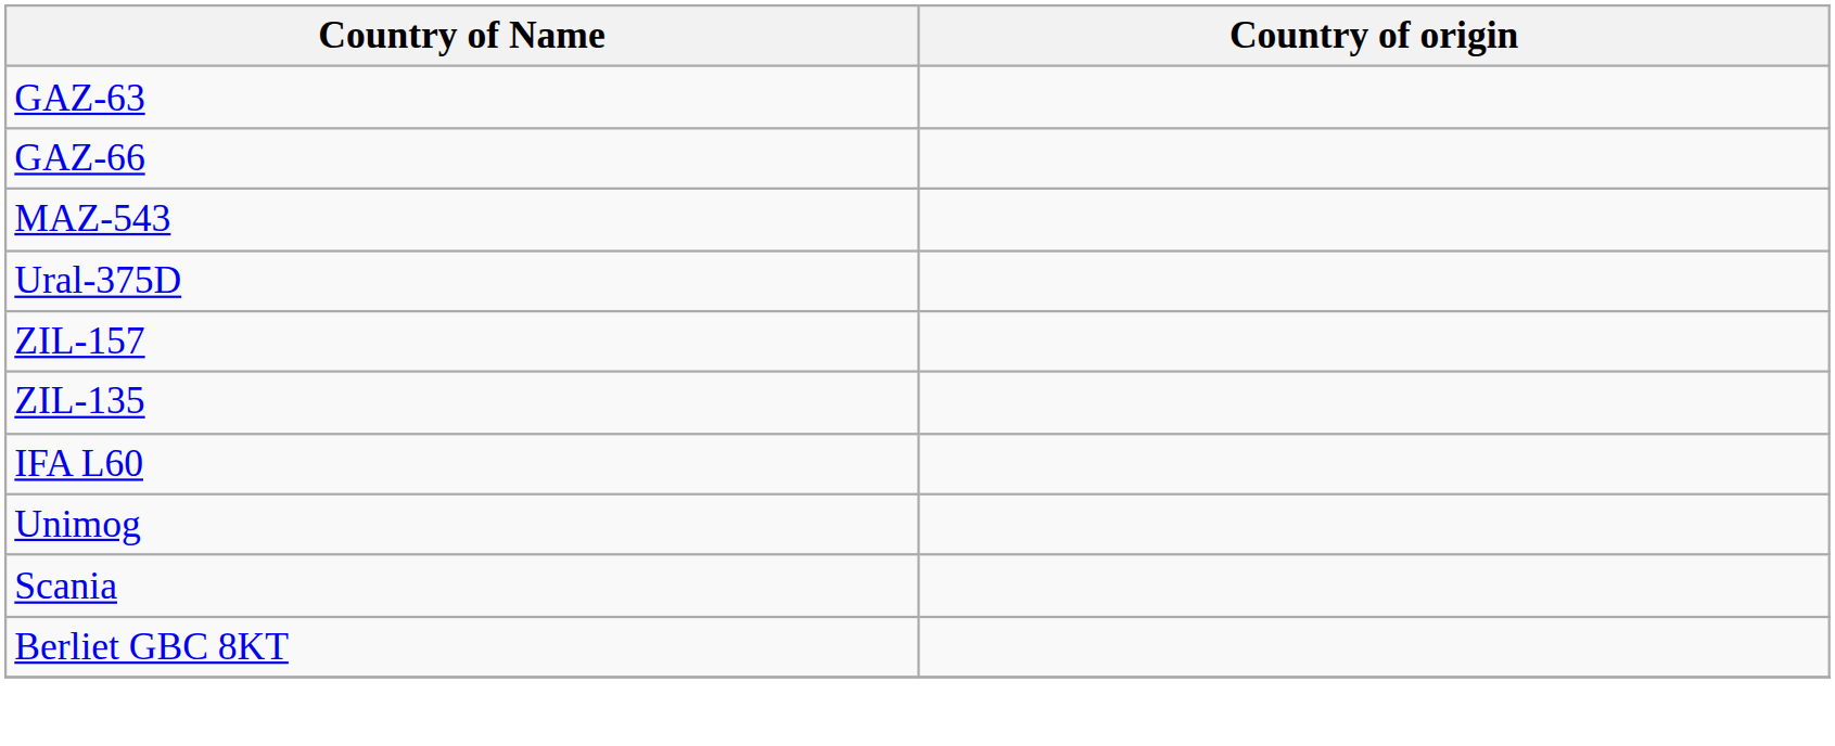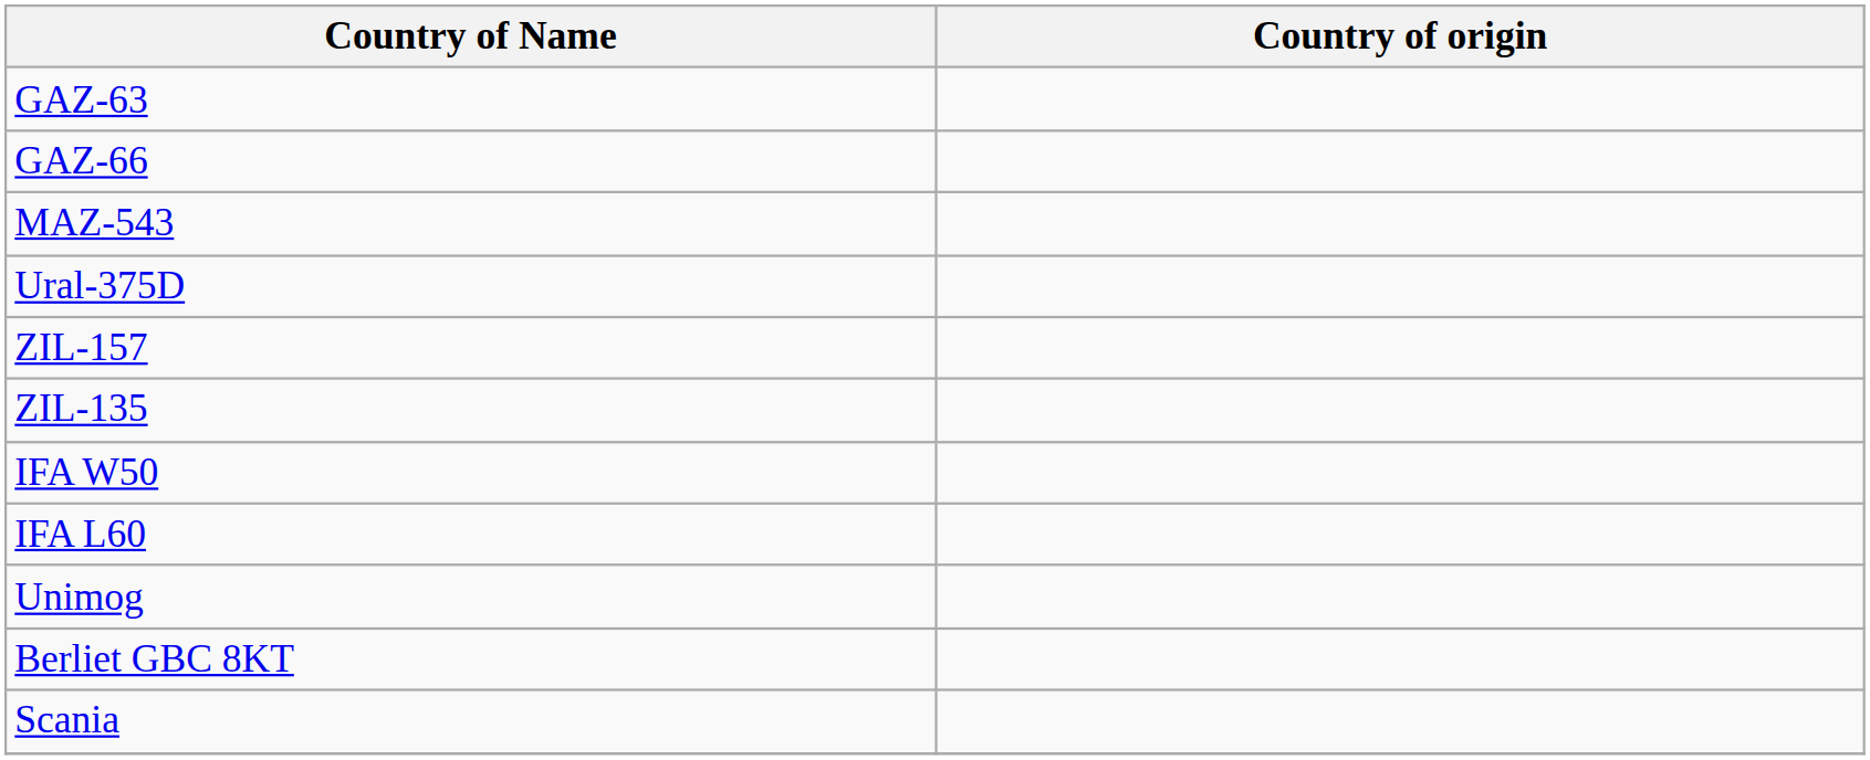+ row: IFA W50
rows swapped: Scania <-> Berliet GBC 8KT
